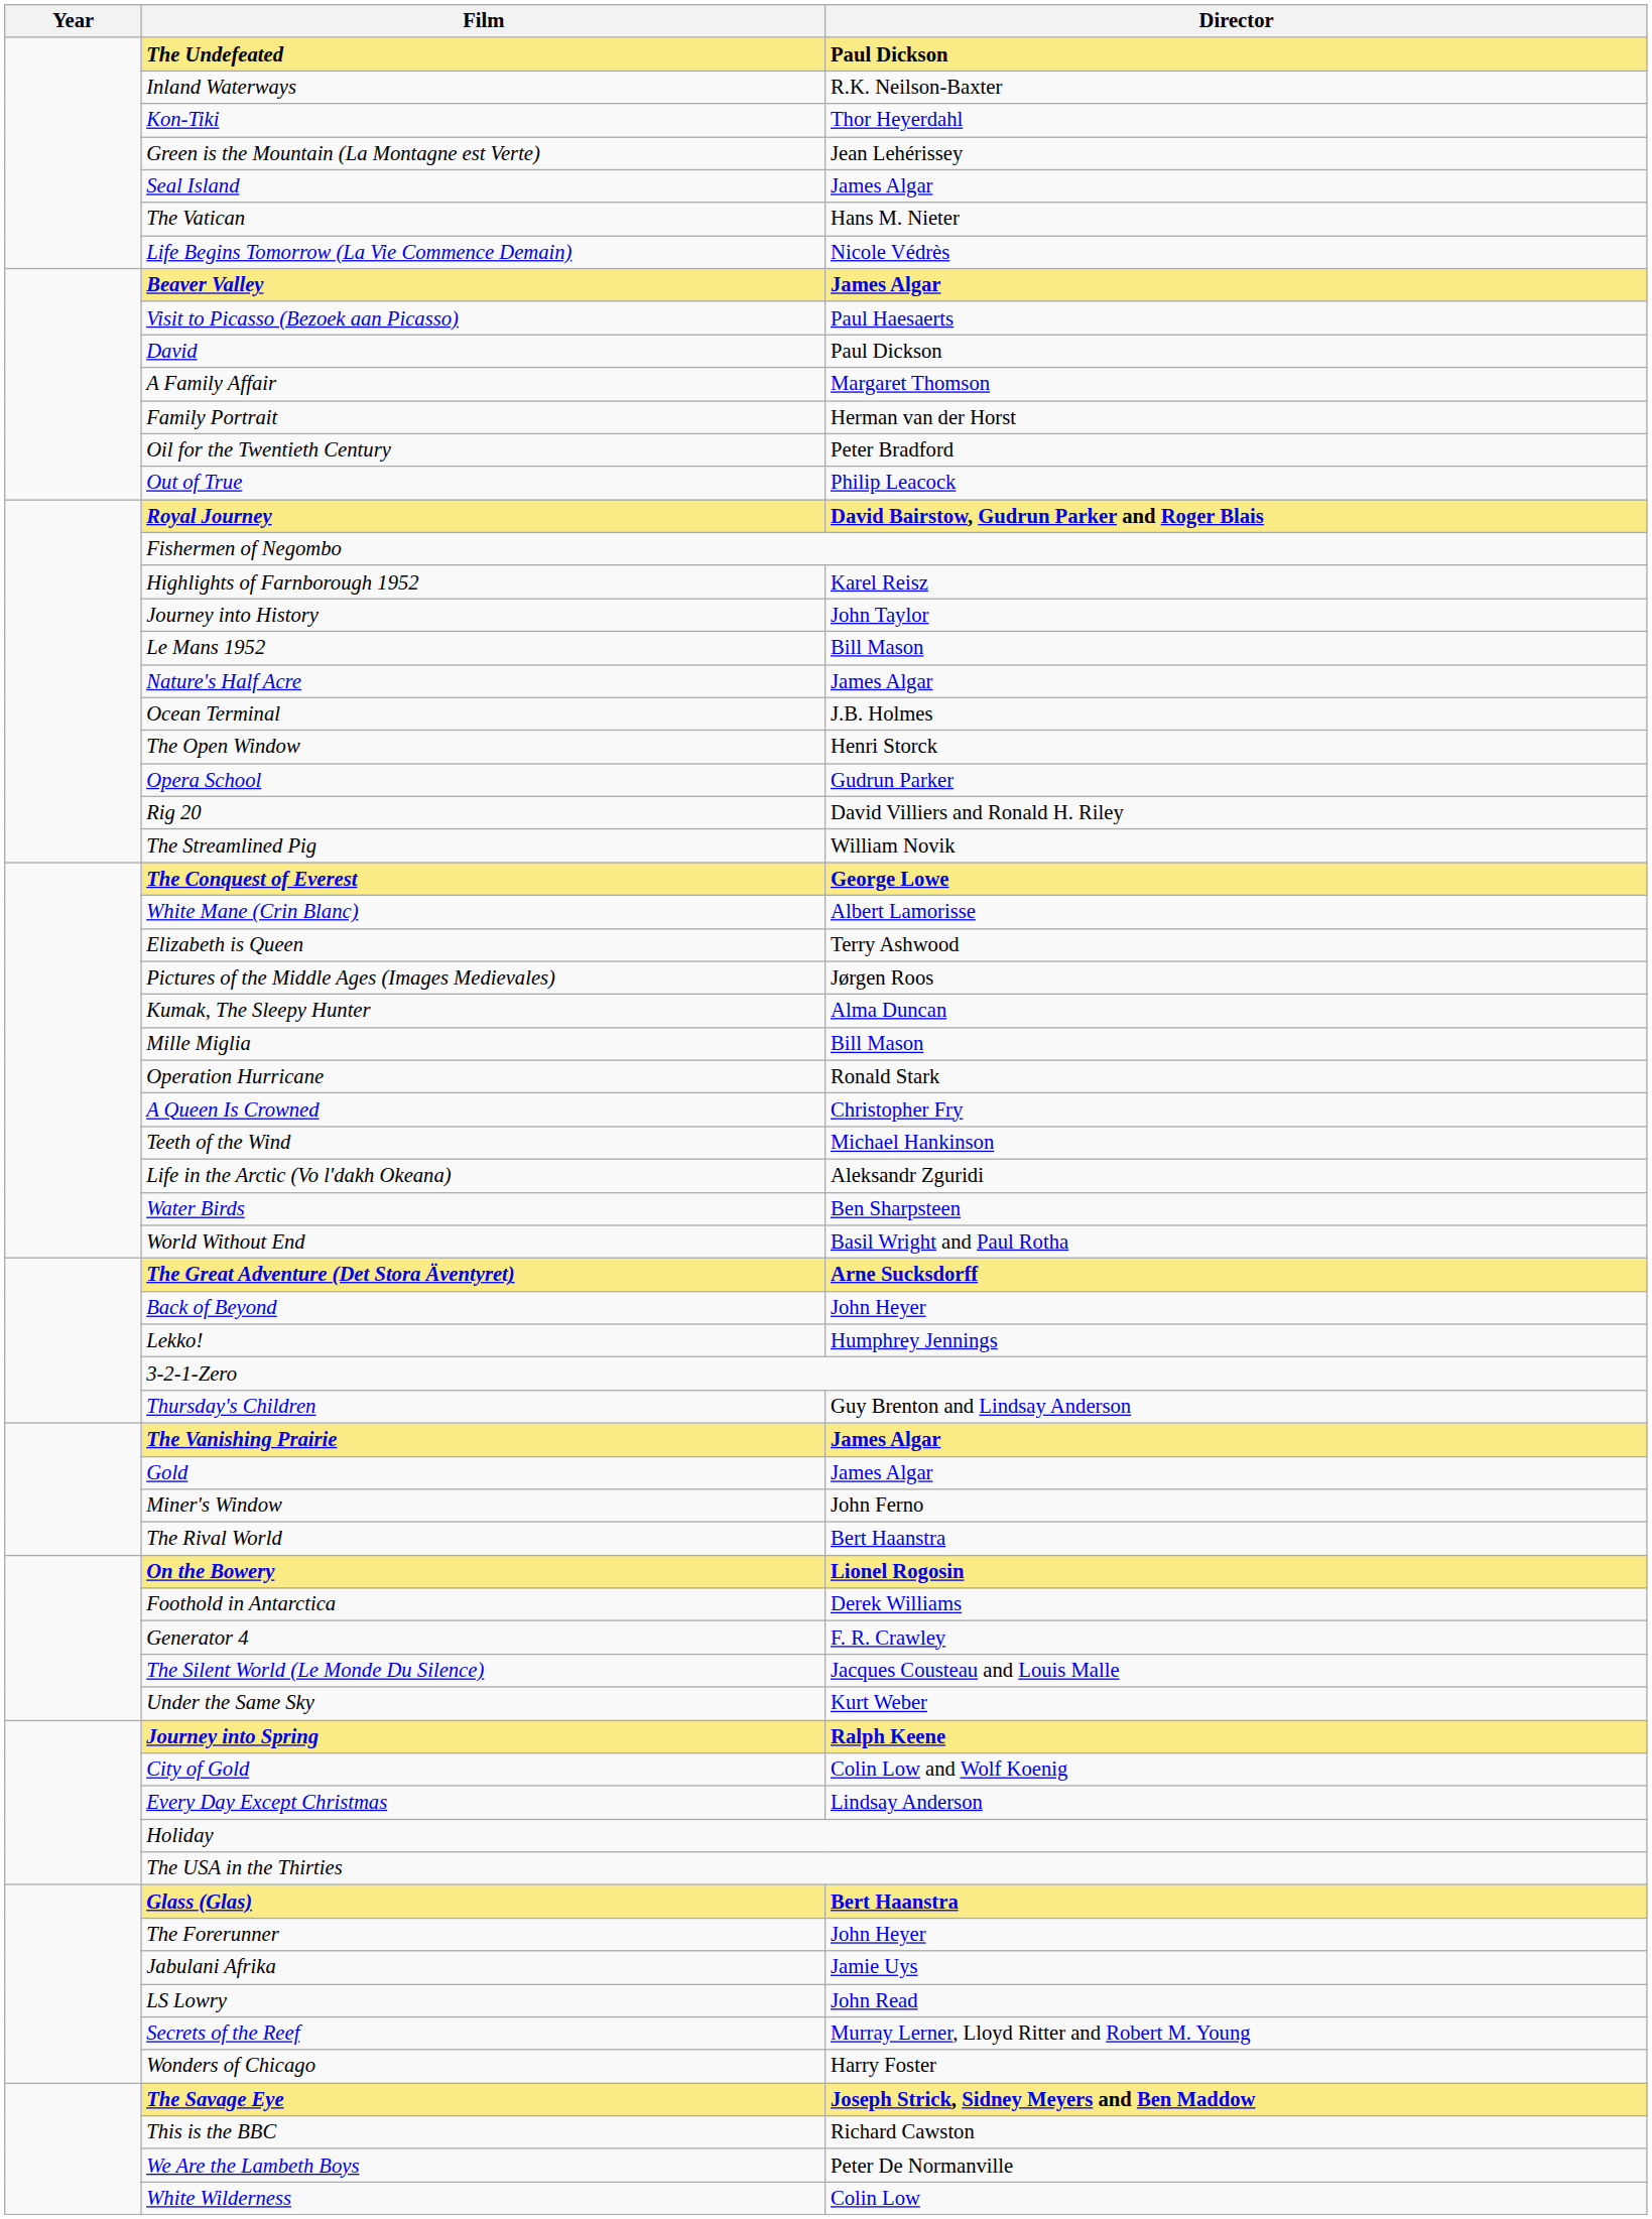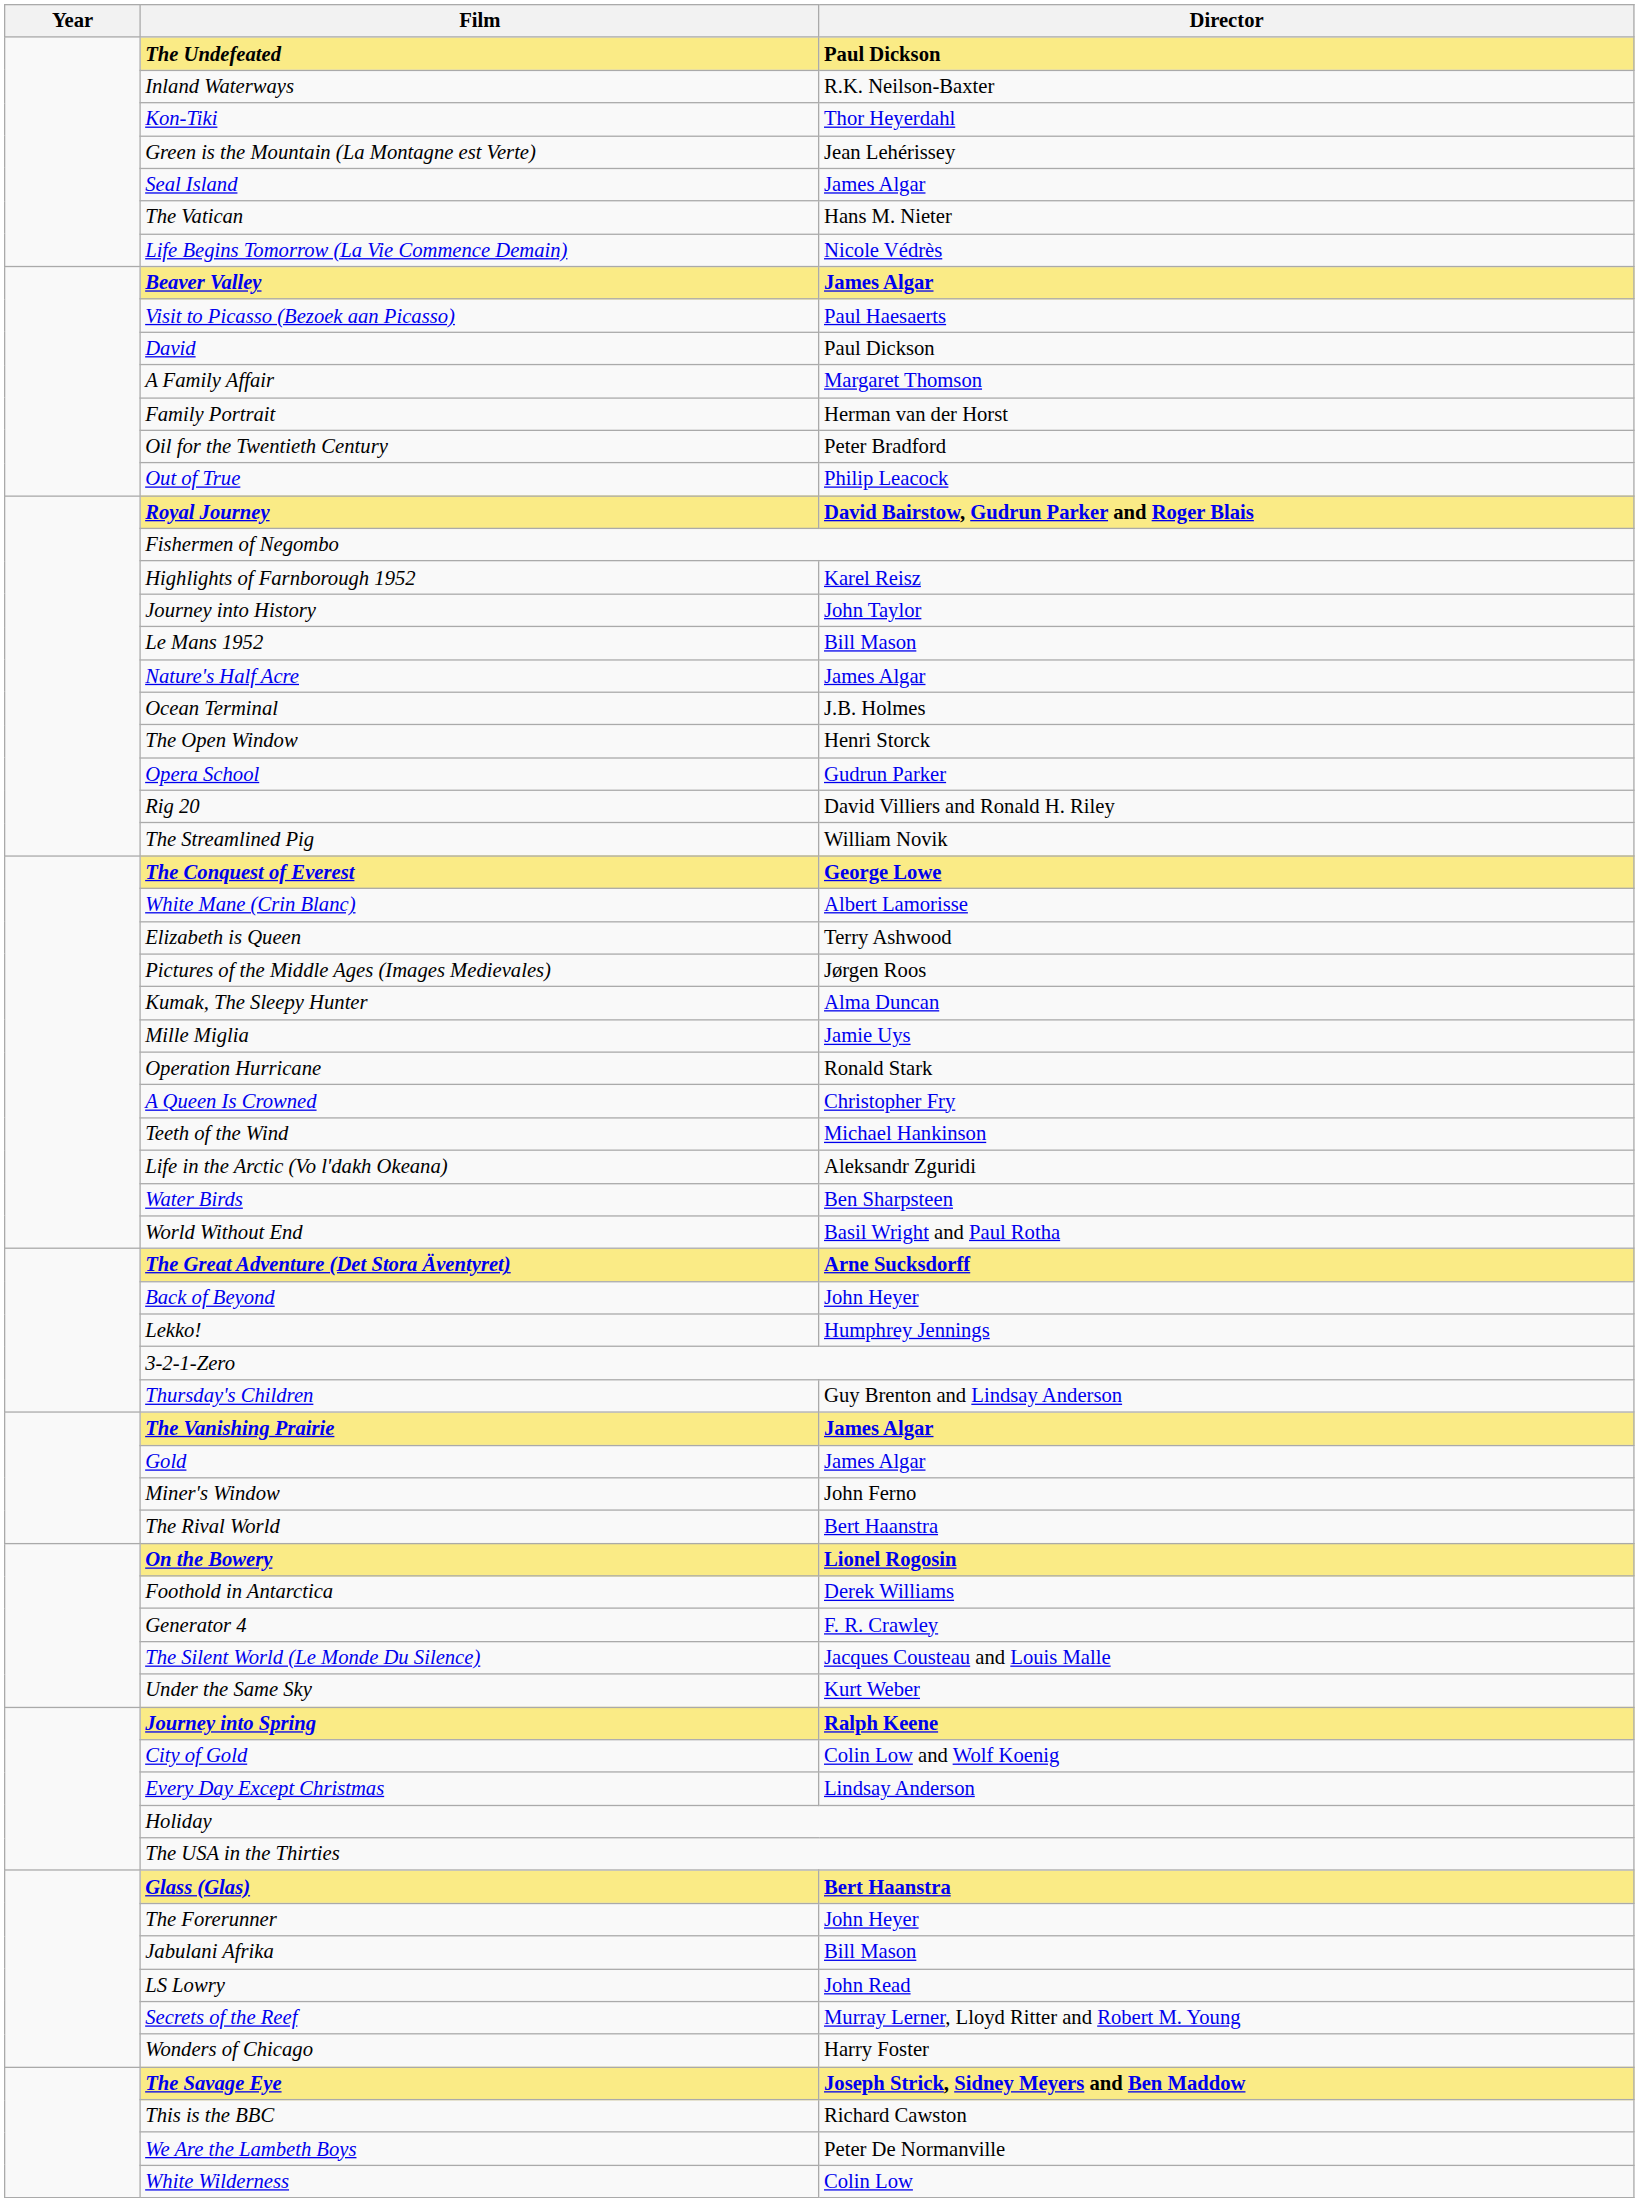Mille Miglia | Director: Bill Mason -> Jamie Uys
Jabulani Afrika | Director: Jamie Uys -> Bill Mason
